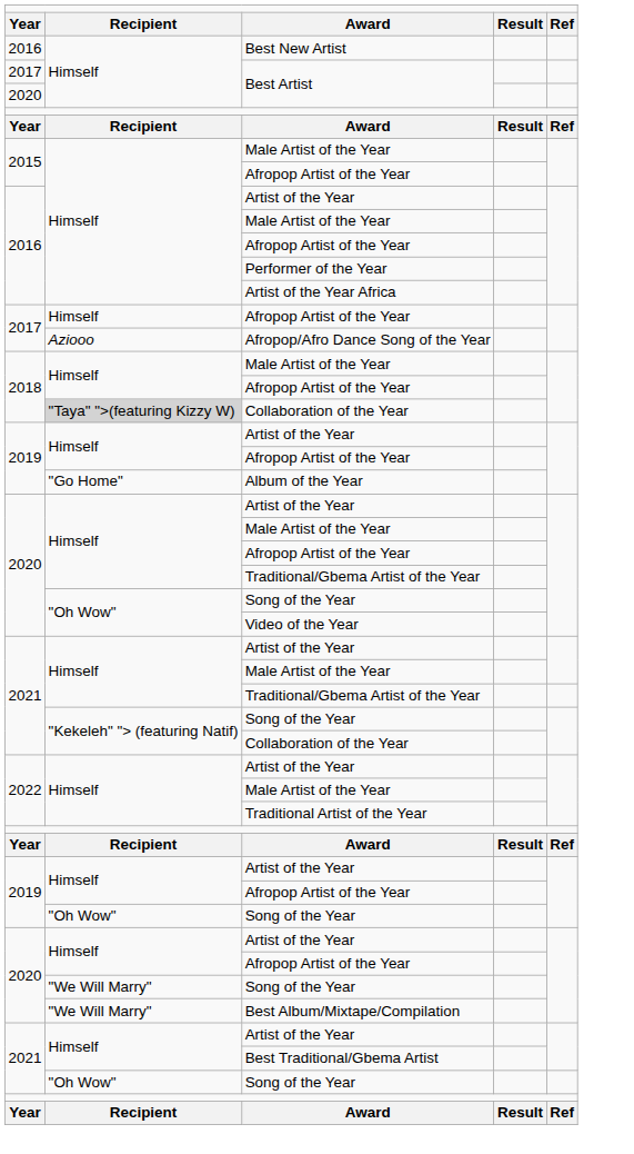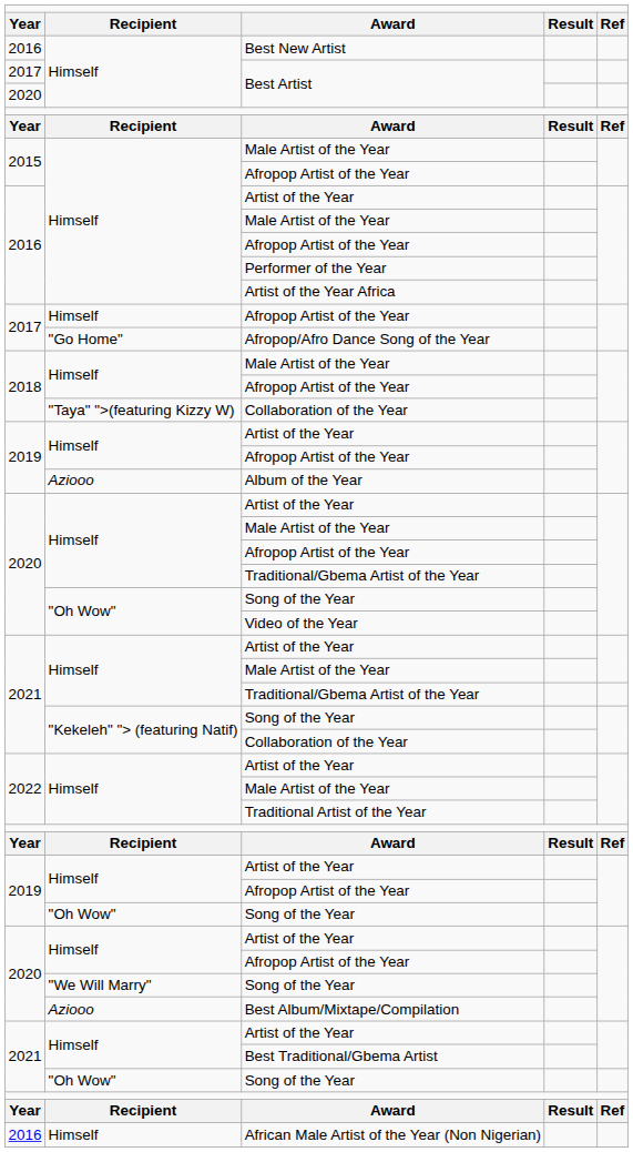Afropop/Afro Dance Song of the Year | column 2: Aziooo -> "Go Home"
2018 / Collaboration of the Year | column 2: lightgrey background -> no background
Album of the Year | column 2: "Go Home" -> Aziooo
Best Album/Mixtape/Compilation | column 2: "We Will Marry" -> Aziooo
+ row: 2016 | Himself | African Male Artist of the Year (Non Nigerian)
